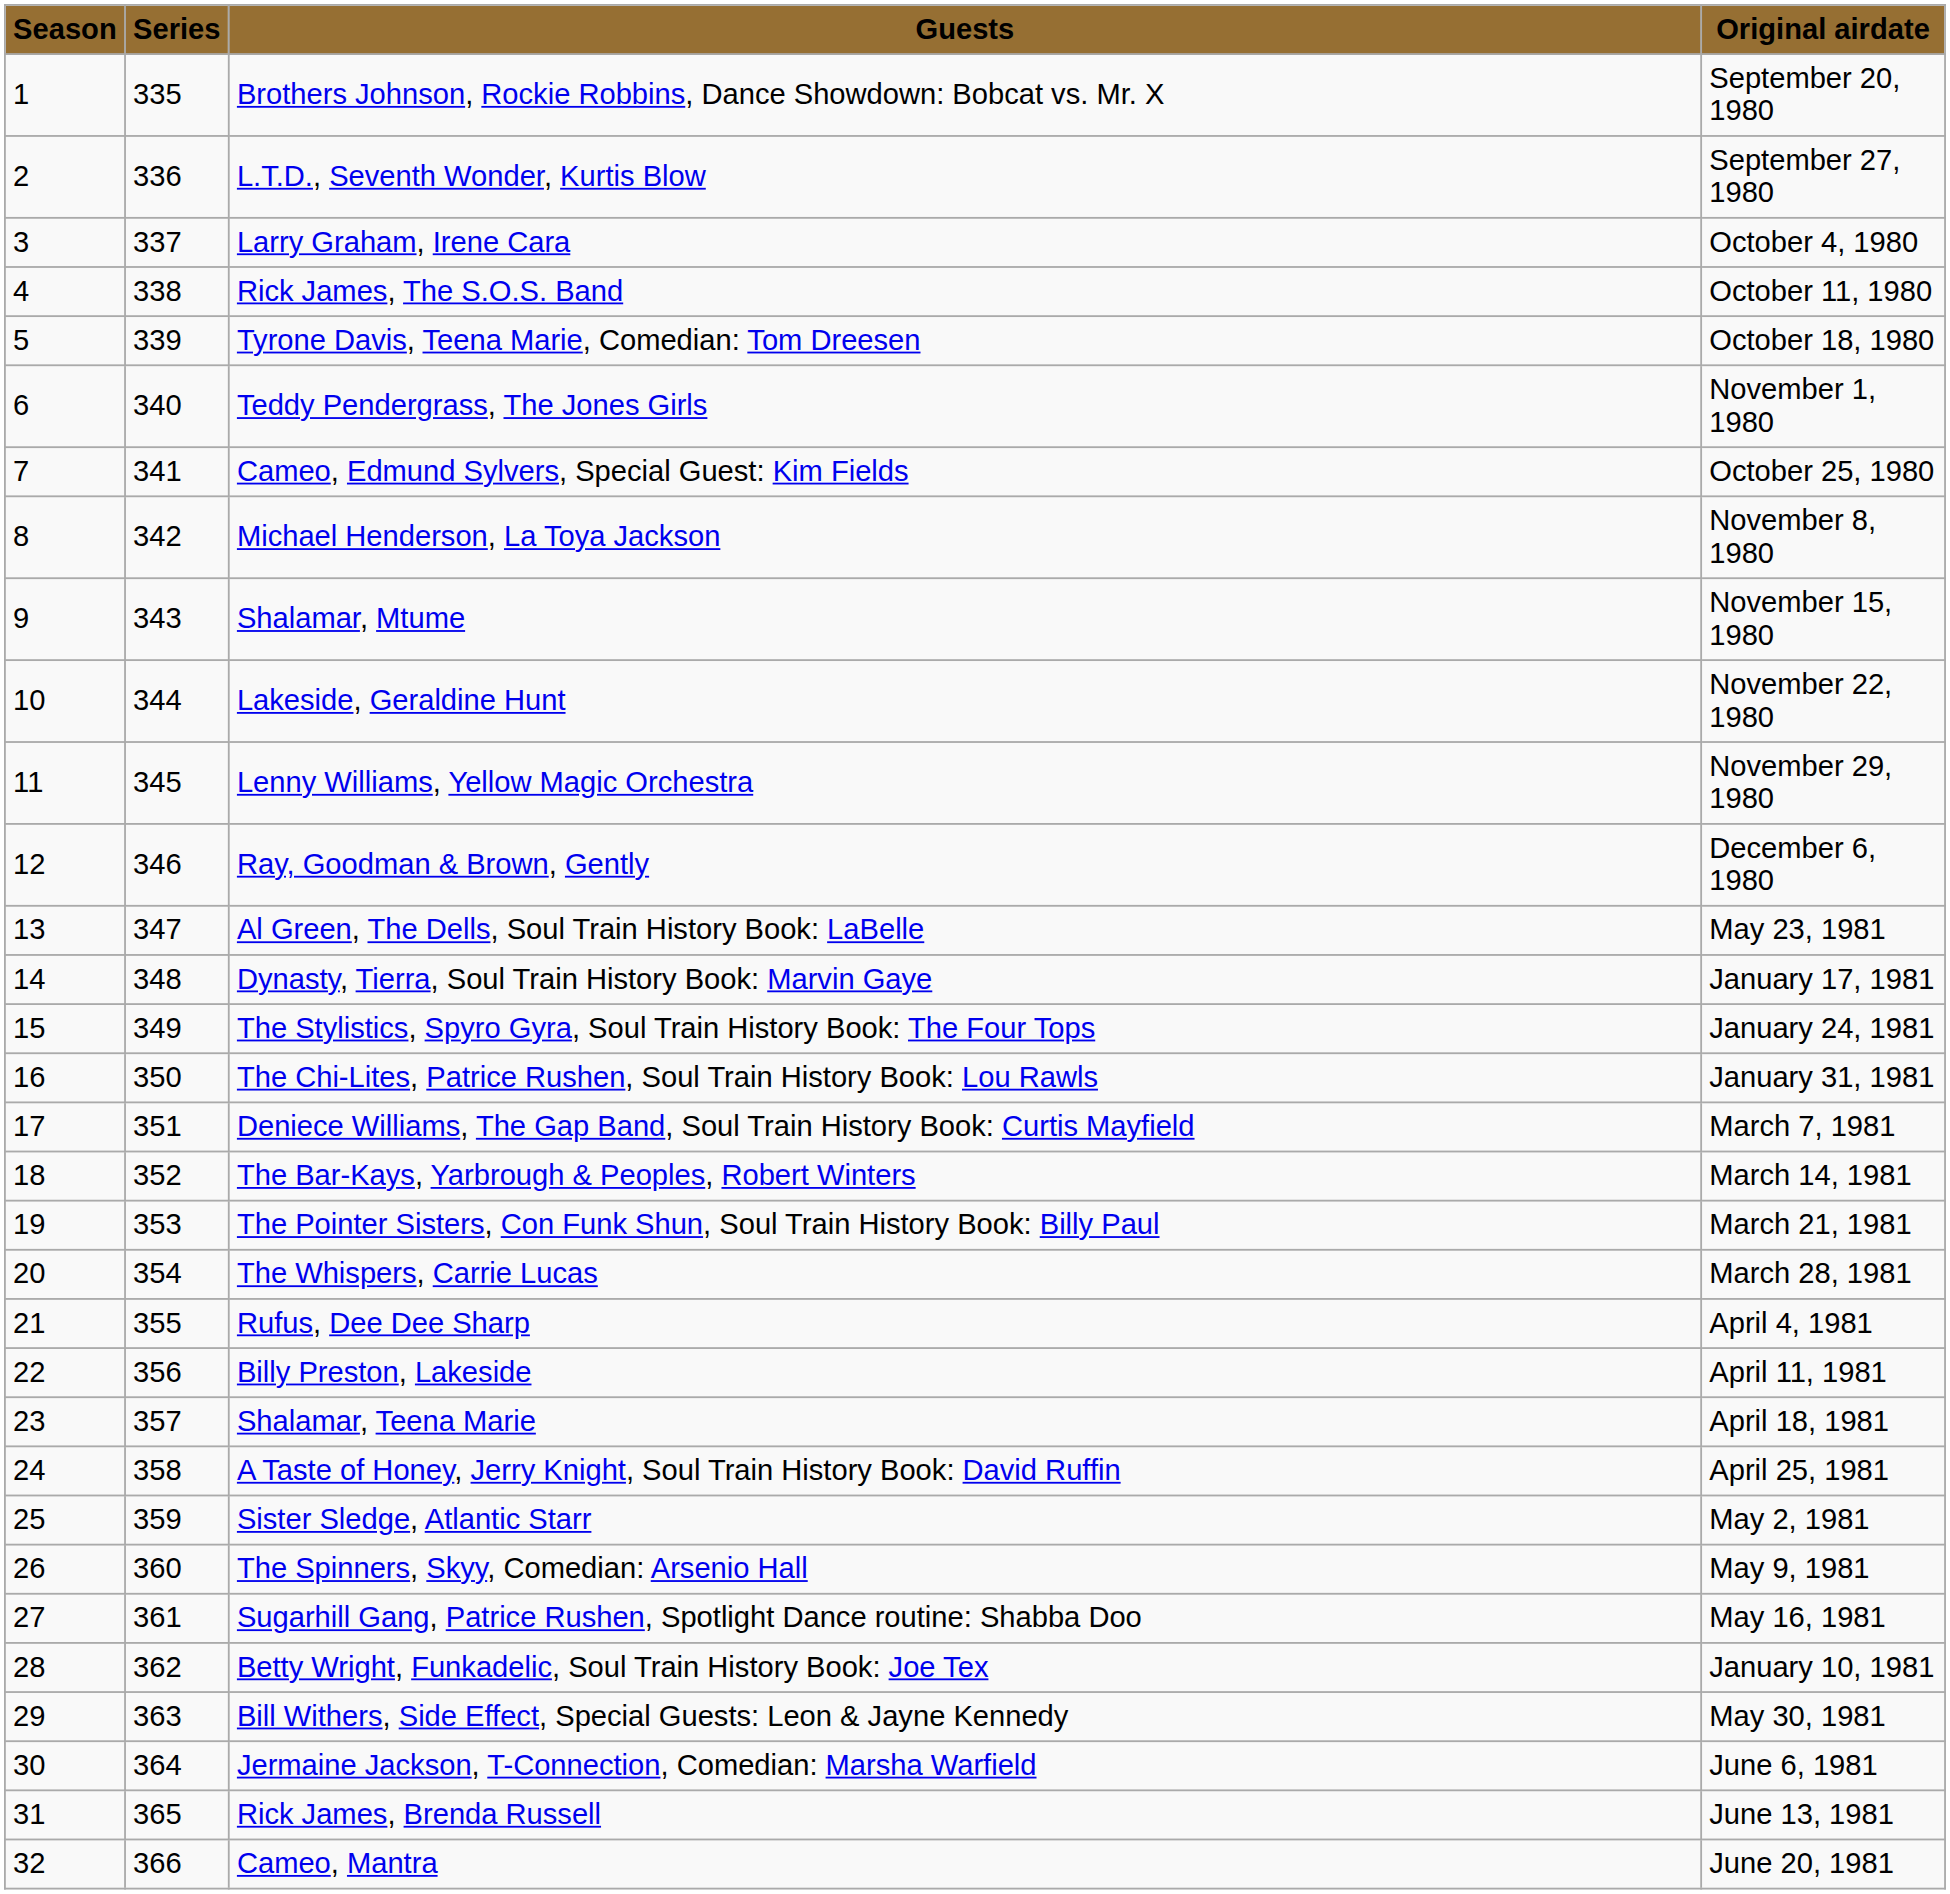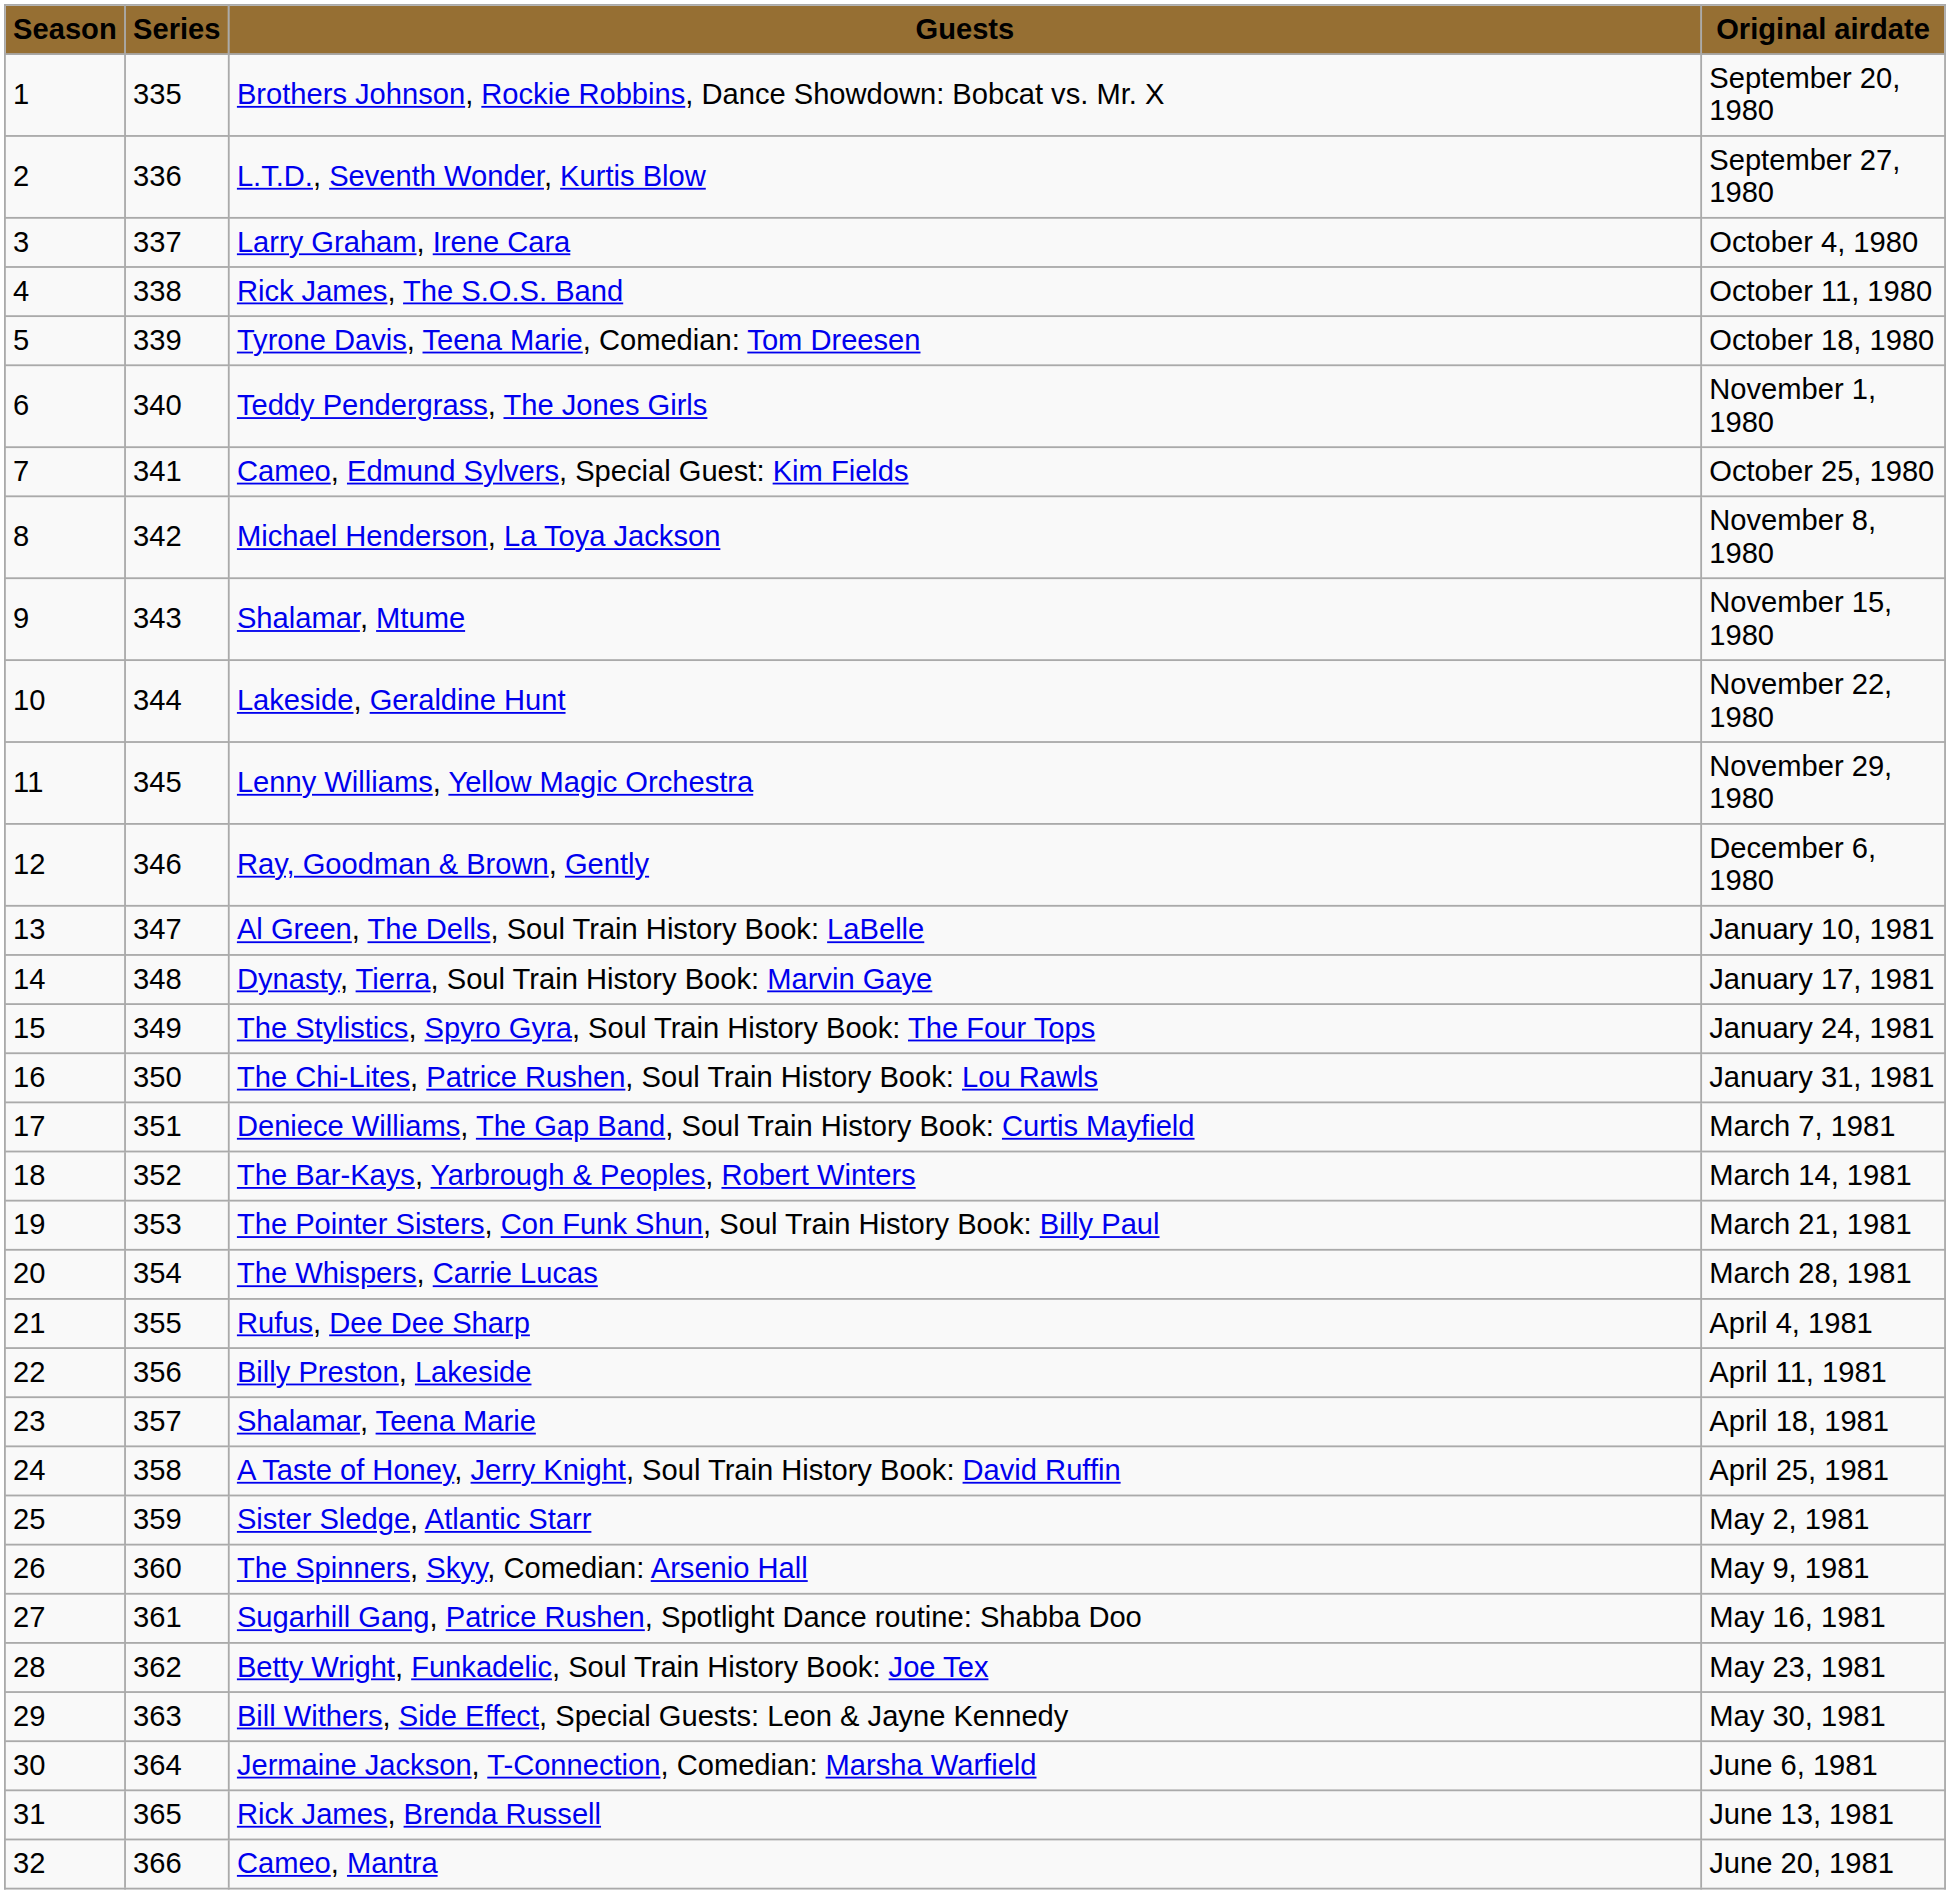Al Green, The Dells, Soul Train History Book: LaBelle | Original airdate: May 23, 1981 -> January 10, 1981
Betty Wright, Funkadelic, Soul Train History Book: Joe Tex | Original airdate: January 10, 1981 -> May 23, 1981
